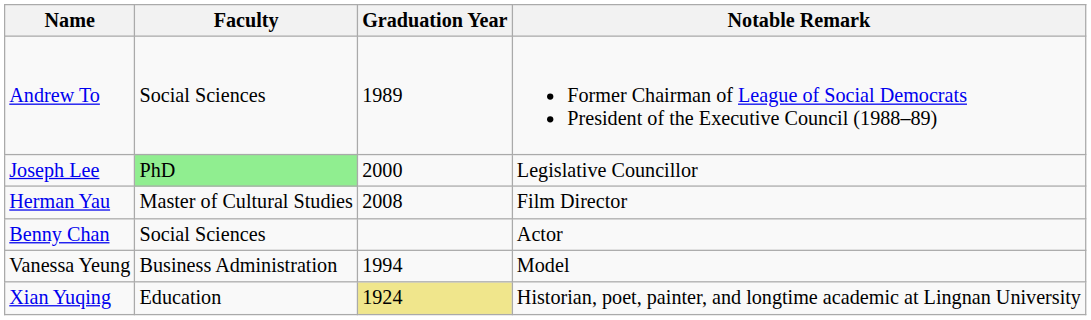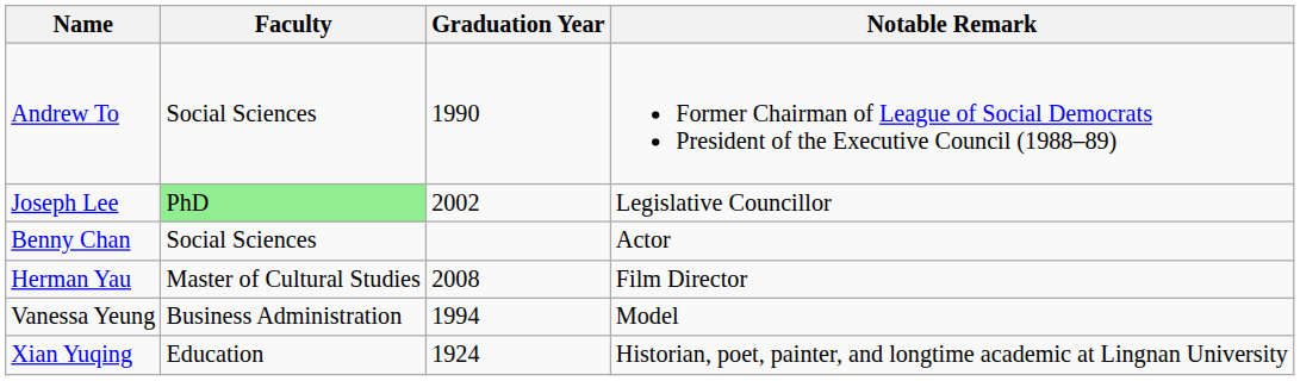Andrew To | Graduation Year: 1989 -> 1990
Joseph Lee | Graduation Year: 2000 -> 2002
rows swapped: Herman Yau <-> Benny Chan
Xian Yuqing | Graduation Year: khaki background -> no background
